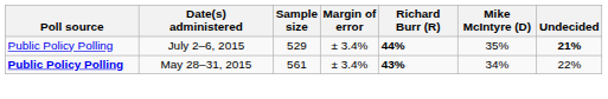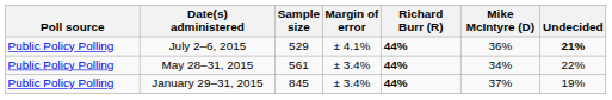July 2–6, 2015 | Margin of error: ± 3.4% -> ± 4.1%
July 2–6, 2015 | Mike McIntyre (D): 35% -> 36%
May 28–31, 2015 | Poll source: bold -> normal
May 28–31, 2015 | Richard Burr (R): 43% -> 44%
+ row: Public Policy Polling | January 29–31, 2015 | 845 | ± 3.4% | 44% | 37% | 19%
